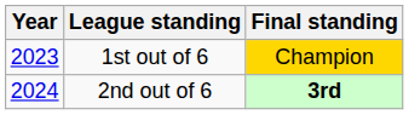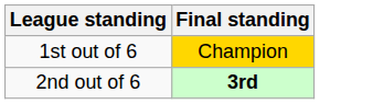- column: Year | 2023 | 2024
